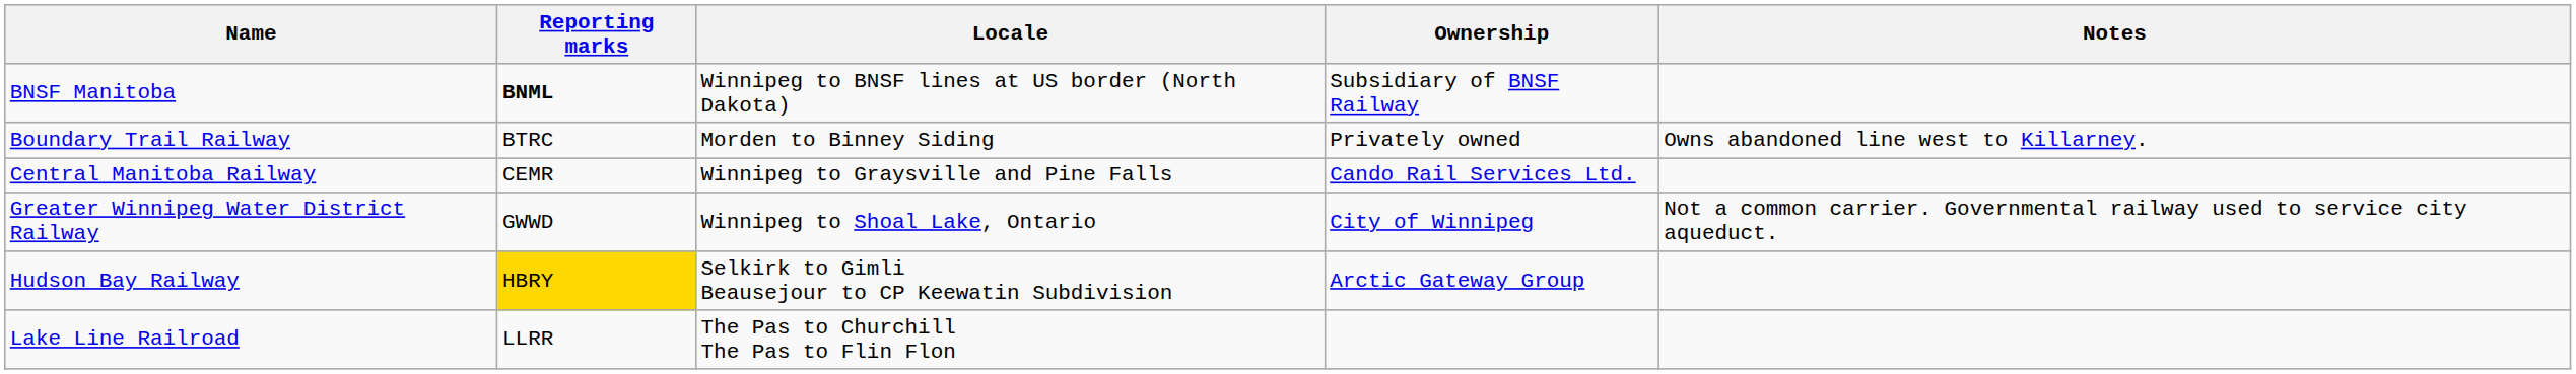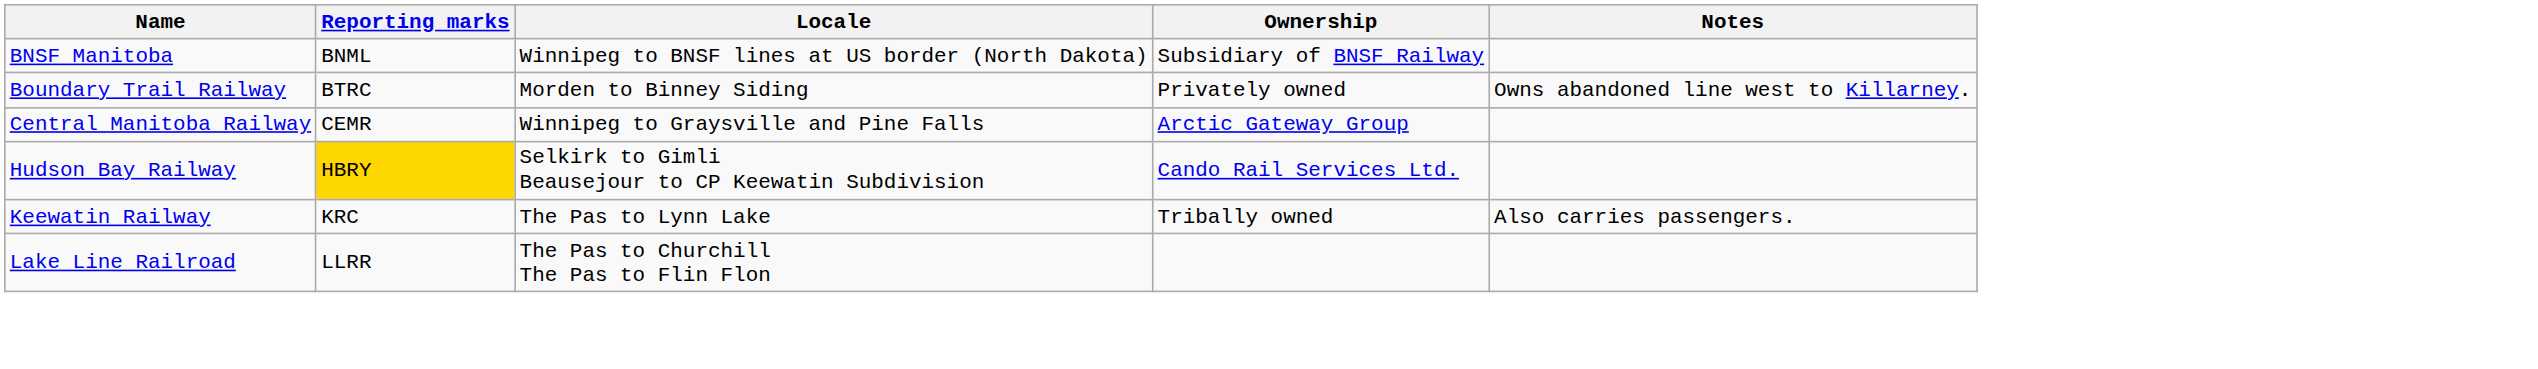BNSF Manitoba | Reporting marks: bold -> normal
Central Manitoba Railway | Ownership: Cando Rail Services Ltd. -> Arctic Gateway Group
- row: Greater Winnipeg Water District Railway | GWWD | Winnipeg to Shoal Lake, Ontario | City of Winnipeg | Not a common carrier. Governmental railway used to service city aqueduct.
Hudson Bay Railway | Ownership: Arctic Gateway Group -> Cando Rail Services Ltd.
+ row: Keewatin Railway | KRC | The Pas to Lynn Lake | Tribally owned | Also carries passengers.
